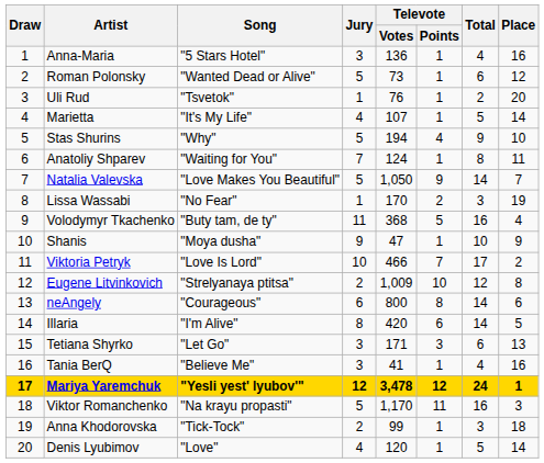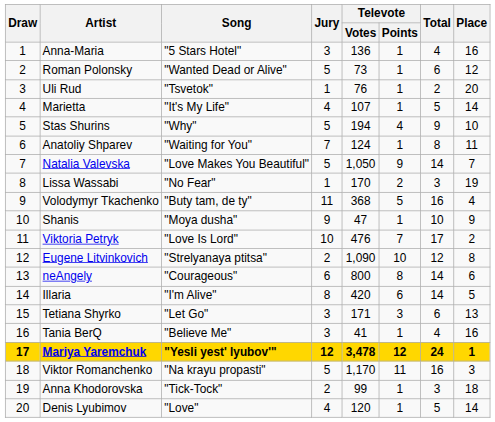Viktoria Petryk | Televote / Votes: 466 -> 476
Eugene Litvinkovich | Televote / Votes: 1,009 -> 1,090
